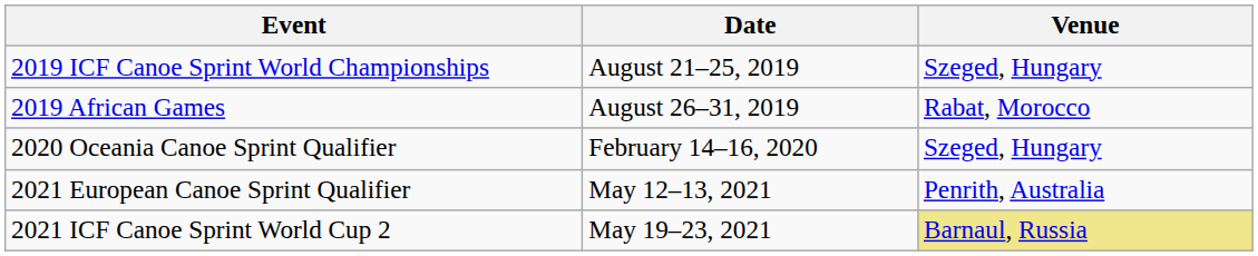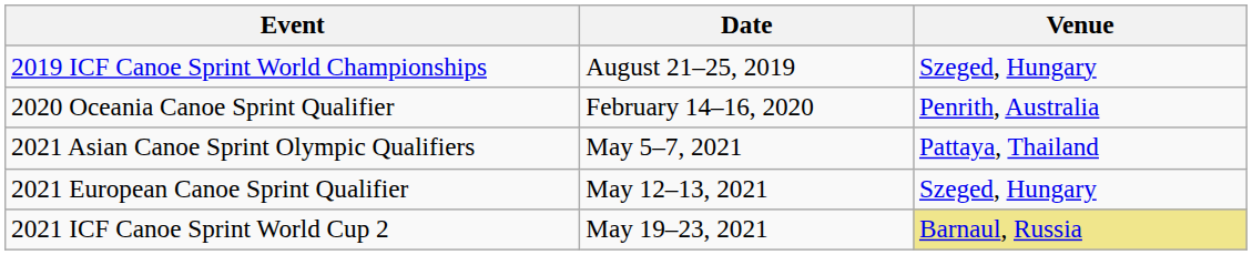- row: 2019 African Games | August 26–31, 2019 | Rabat, Morocco
2020 Oceania Canoe Sprint Qualifier | Venue: Szeged, Hungary -> Penrith, Australia
+ row: 2021 Asian Canoe Sprint Olympic Qualifiers | May 5–7, 2021 | Pattaya, Thailand
2021 European Canoe Sprint Qualifier | Venue: Penrith, Australia -> Szeged, Hungary
